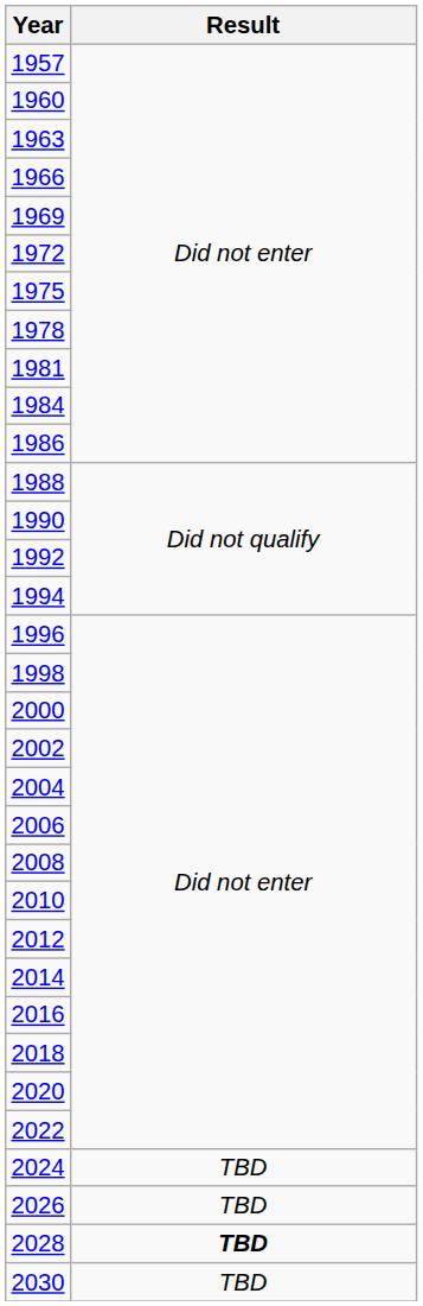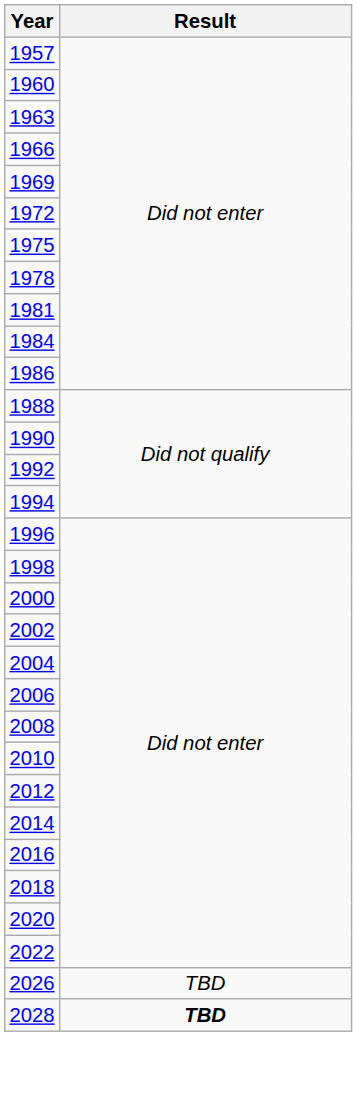- row: 2024 | TBD
- row: 2030 | TBD
